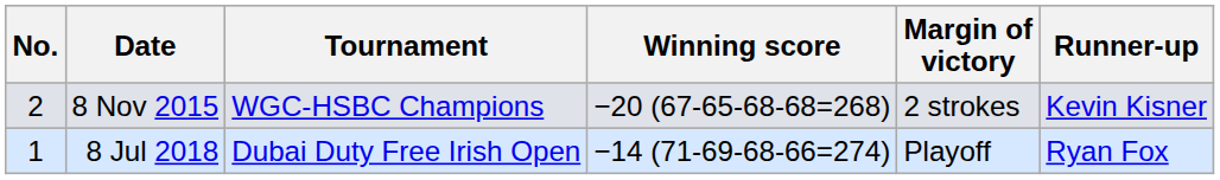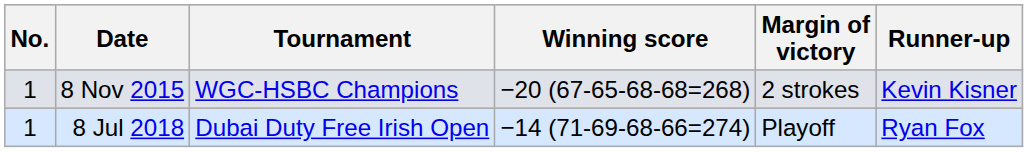8 Nov 2015 | No.: 2 -> 1
